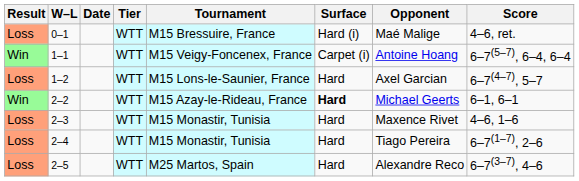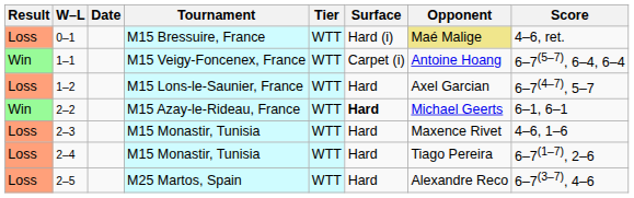columns swapped: Tournament <-> Tier
0–1 | Opponent: no background -> khaki background
